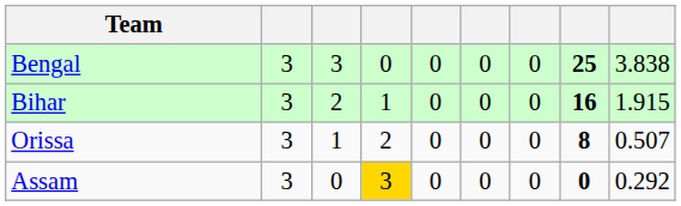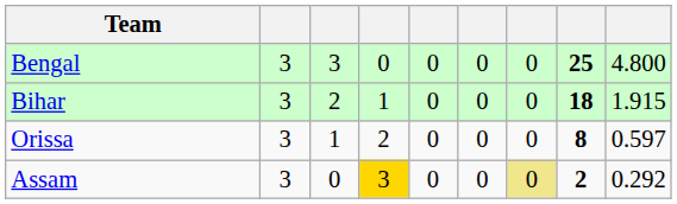Bengal | column 9: 3.838 -> 4.800
Bihar | column 8: 16 -> 18
Orissa | column 9: 0.507 -> 0.597
Assam | column 7: no background -> khaki background
Assam | column 8: 0 -> 2
